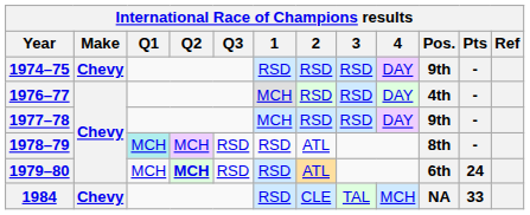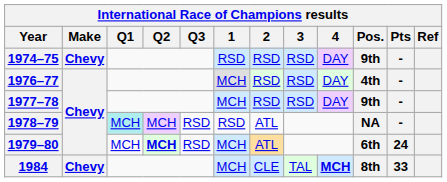1978–79 | Pos.: 8th -> NA
1979–80 | 1: RSD -> MCH
1984 | 1: RSD -> MCH
1984 | 4: normal -> bold
1984 | Pos.: NA -> 8th
